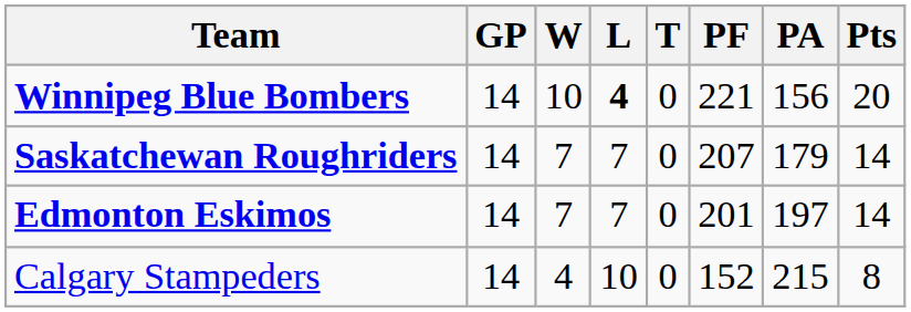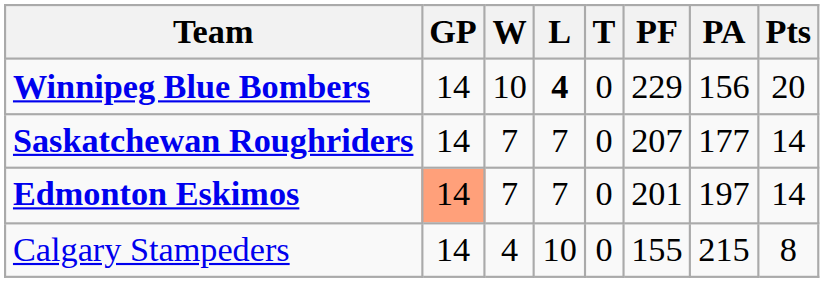Winnipeg Blue Bombers | PF: 221 -> 229
Saskatchewan Roughriders | PA: 179 -> 177
Edmonton Eskimos | GP: no background -> lightsalmon background
Calgary Stampeders | PF: 152 -> 155
